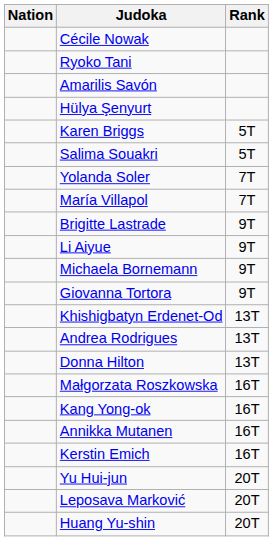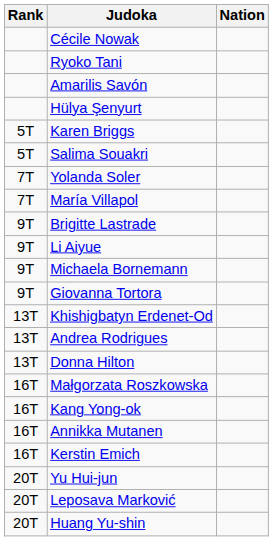columns swapped: Rank <-> Nation
